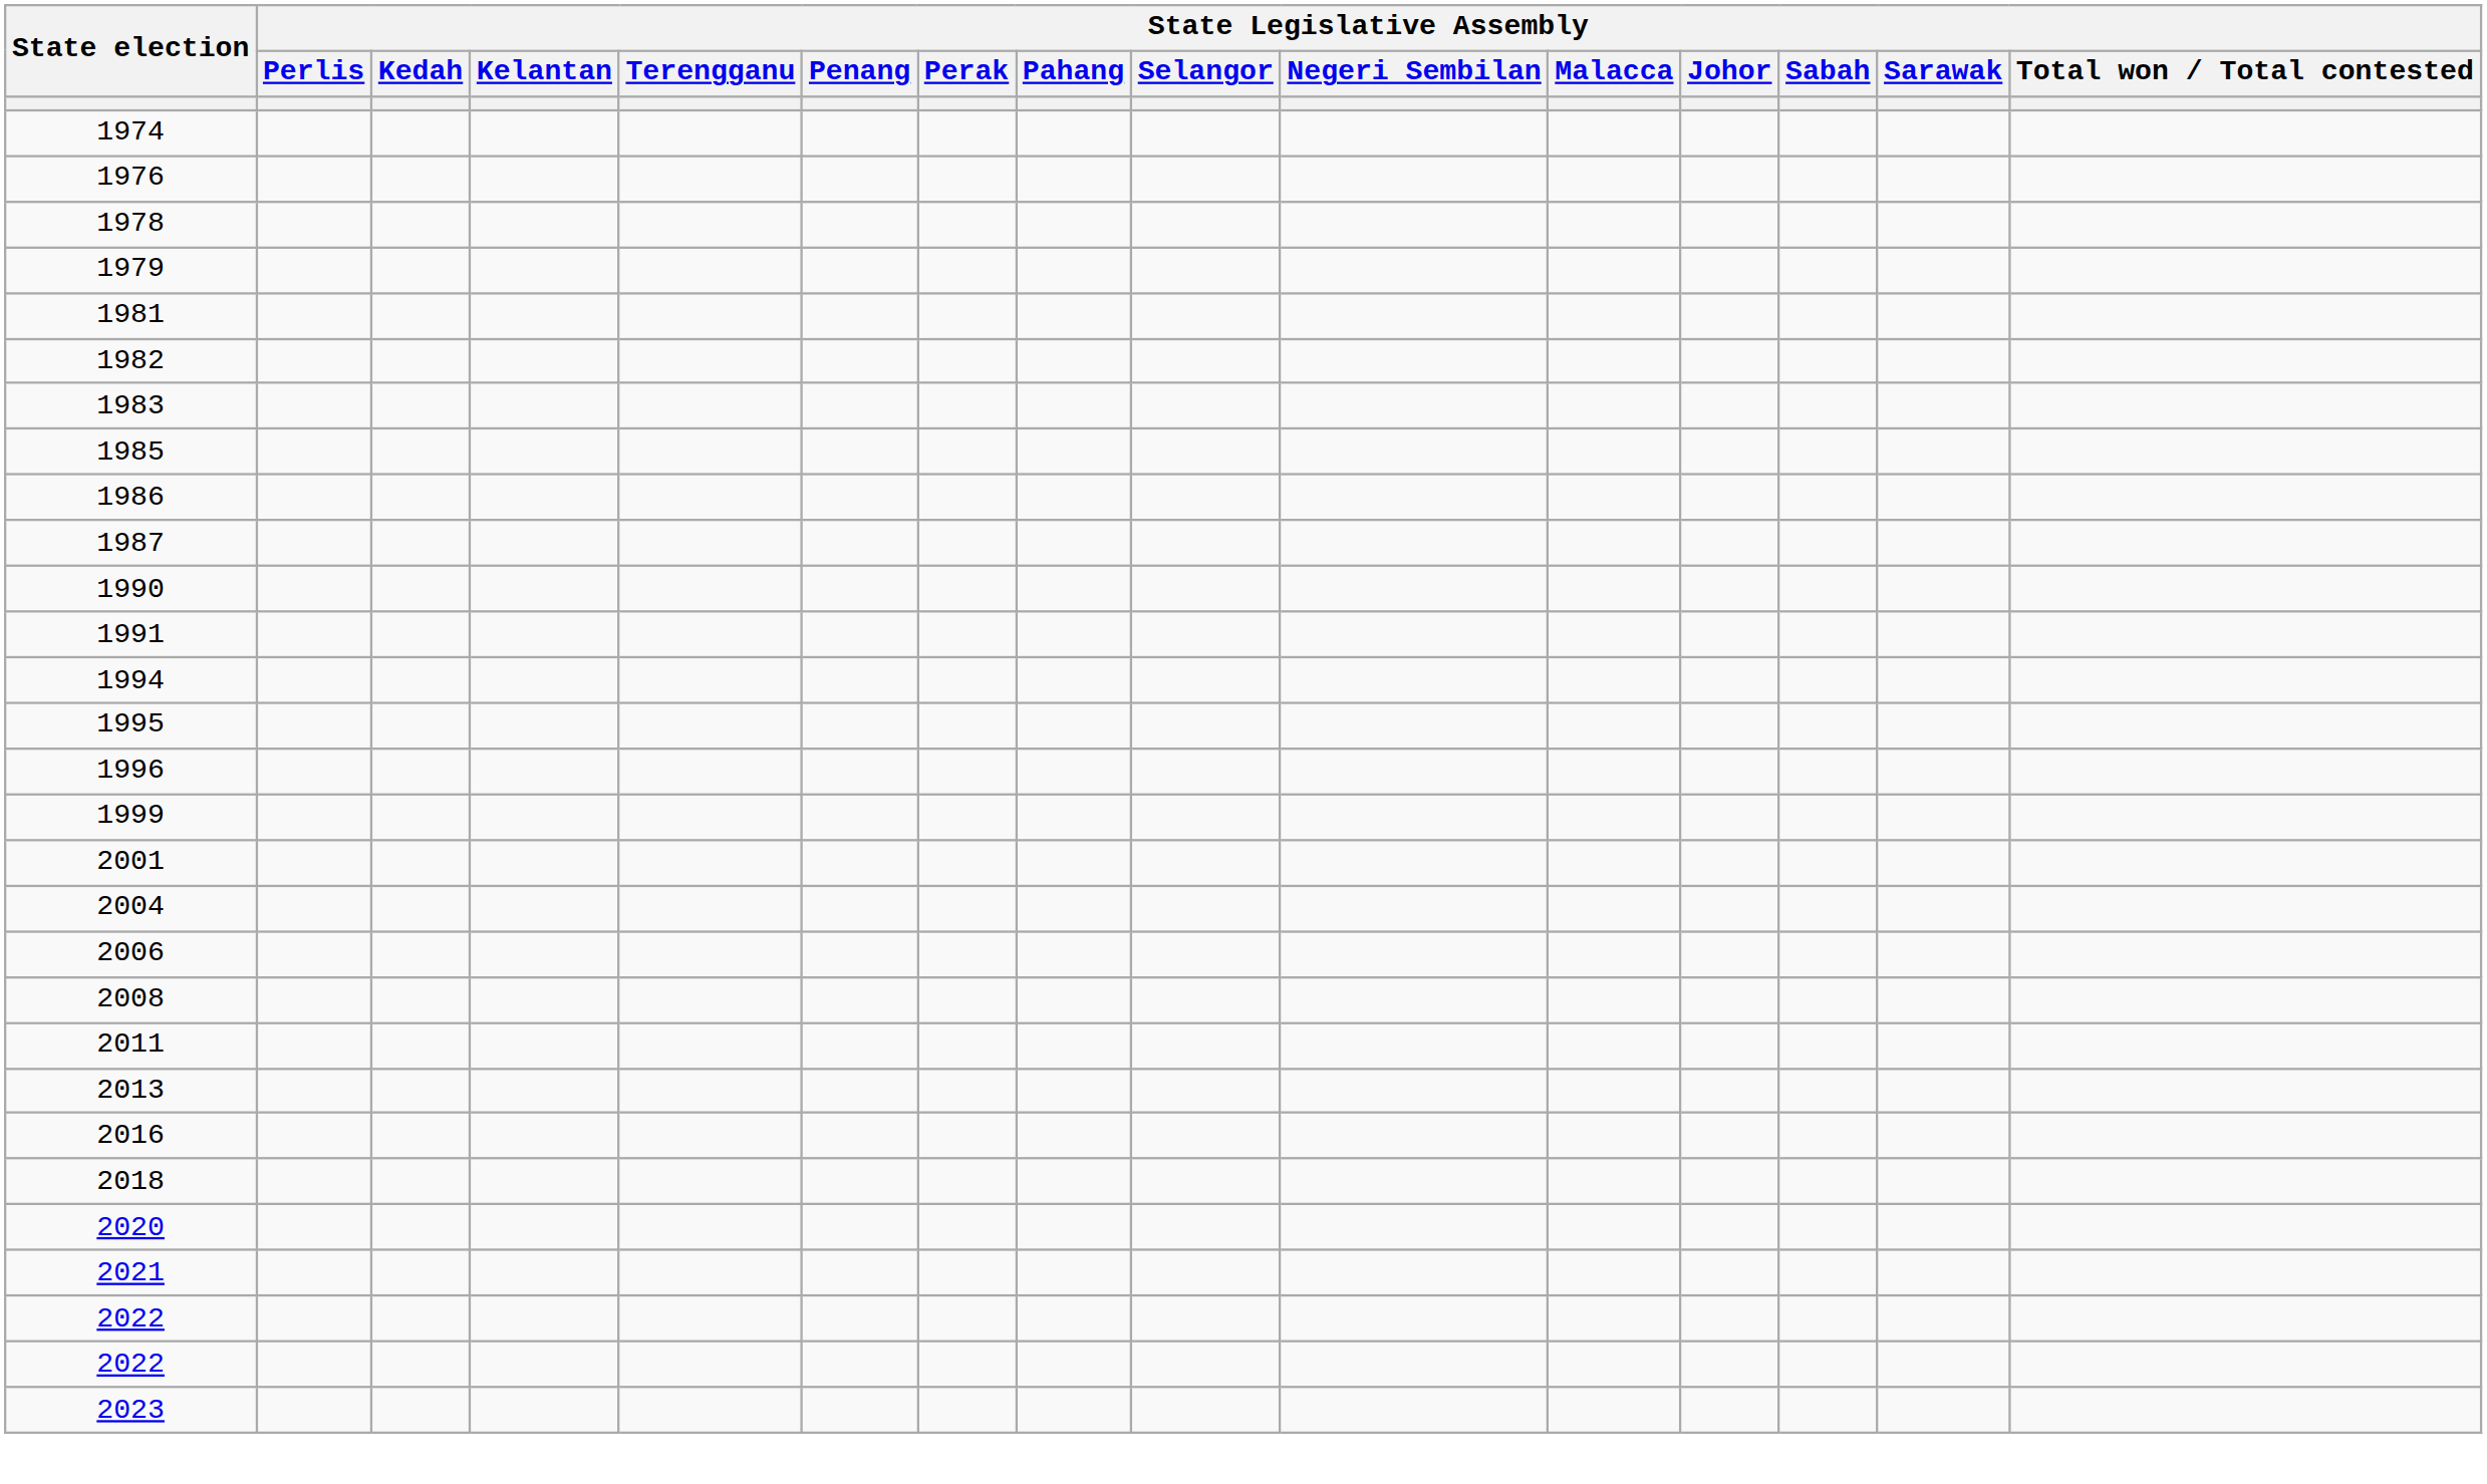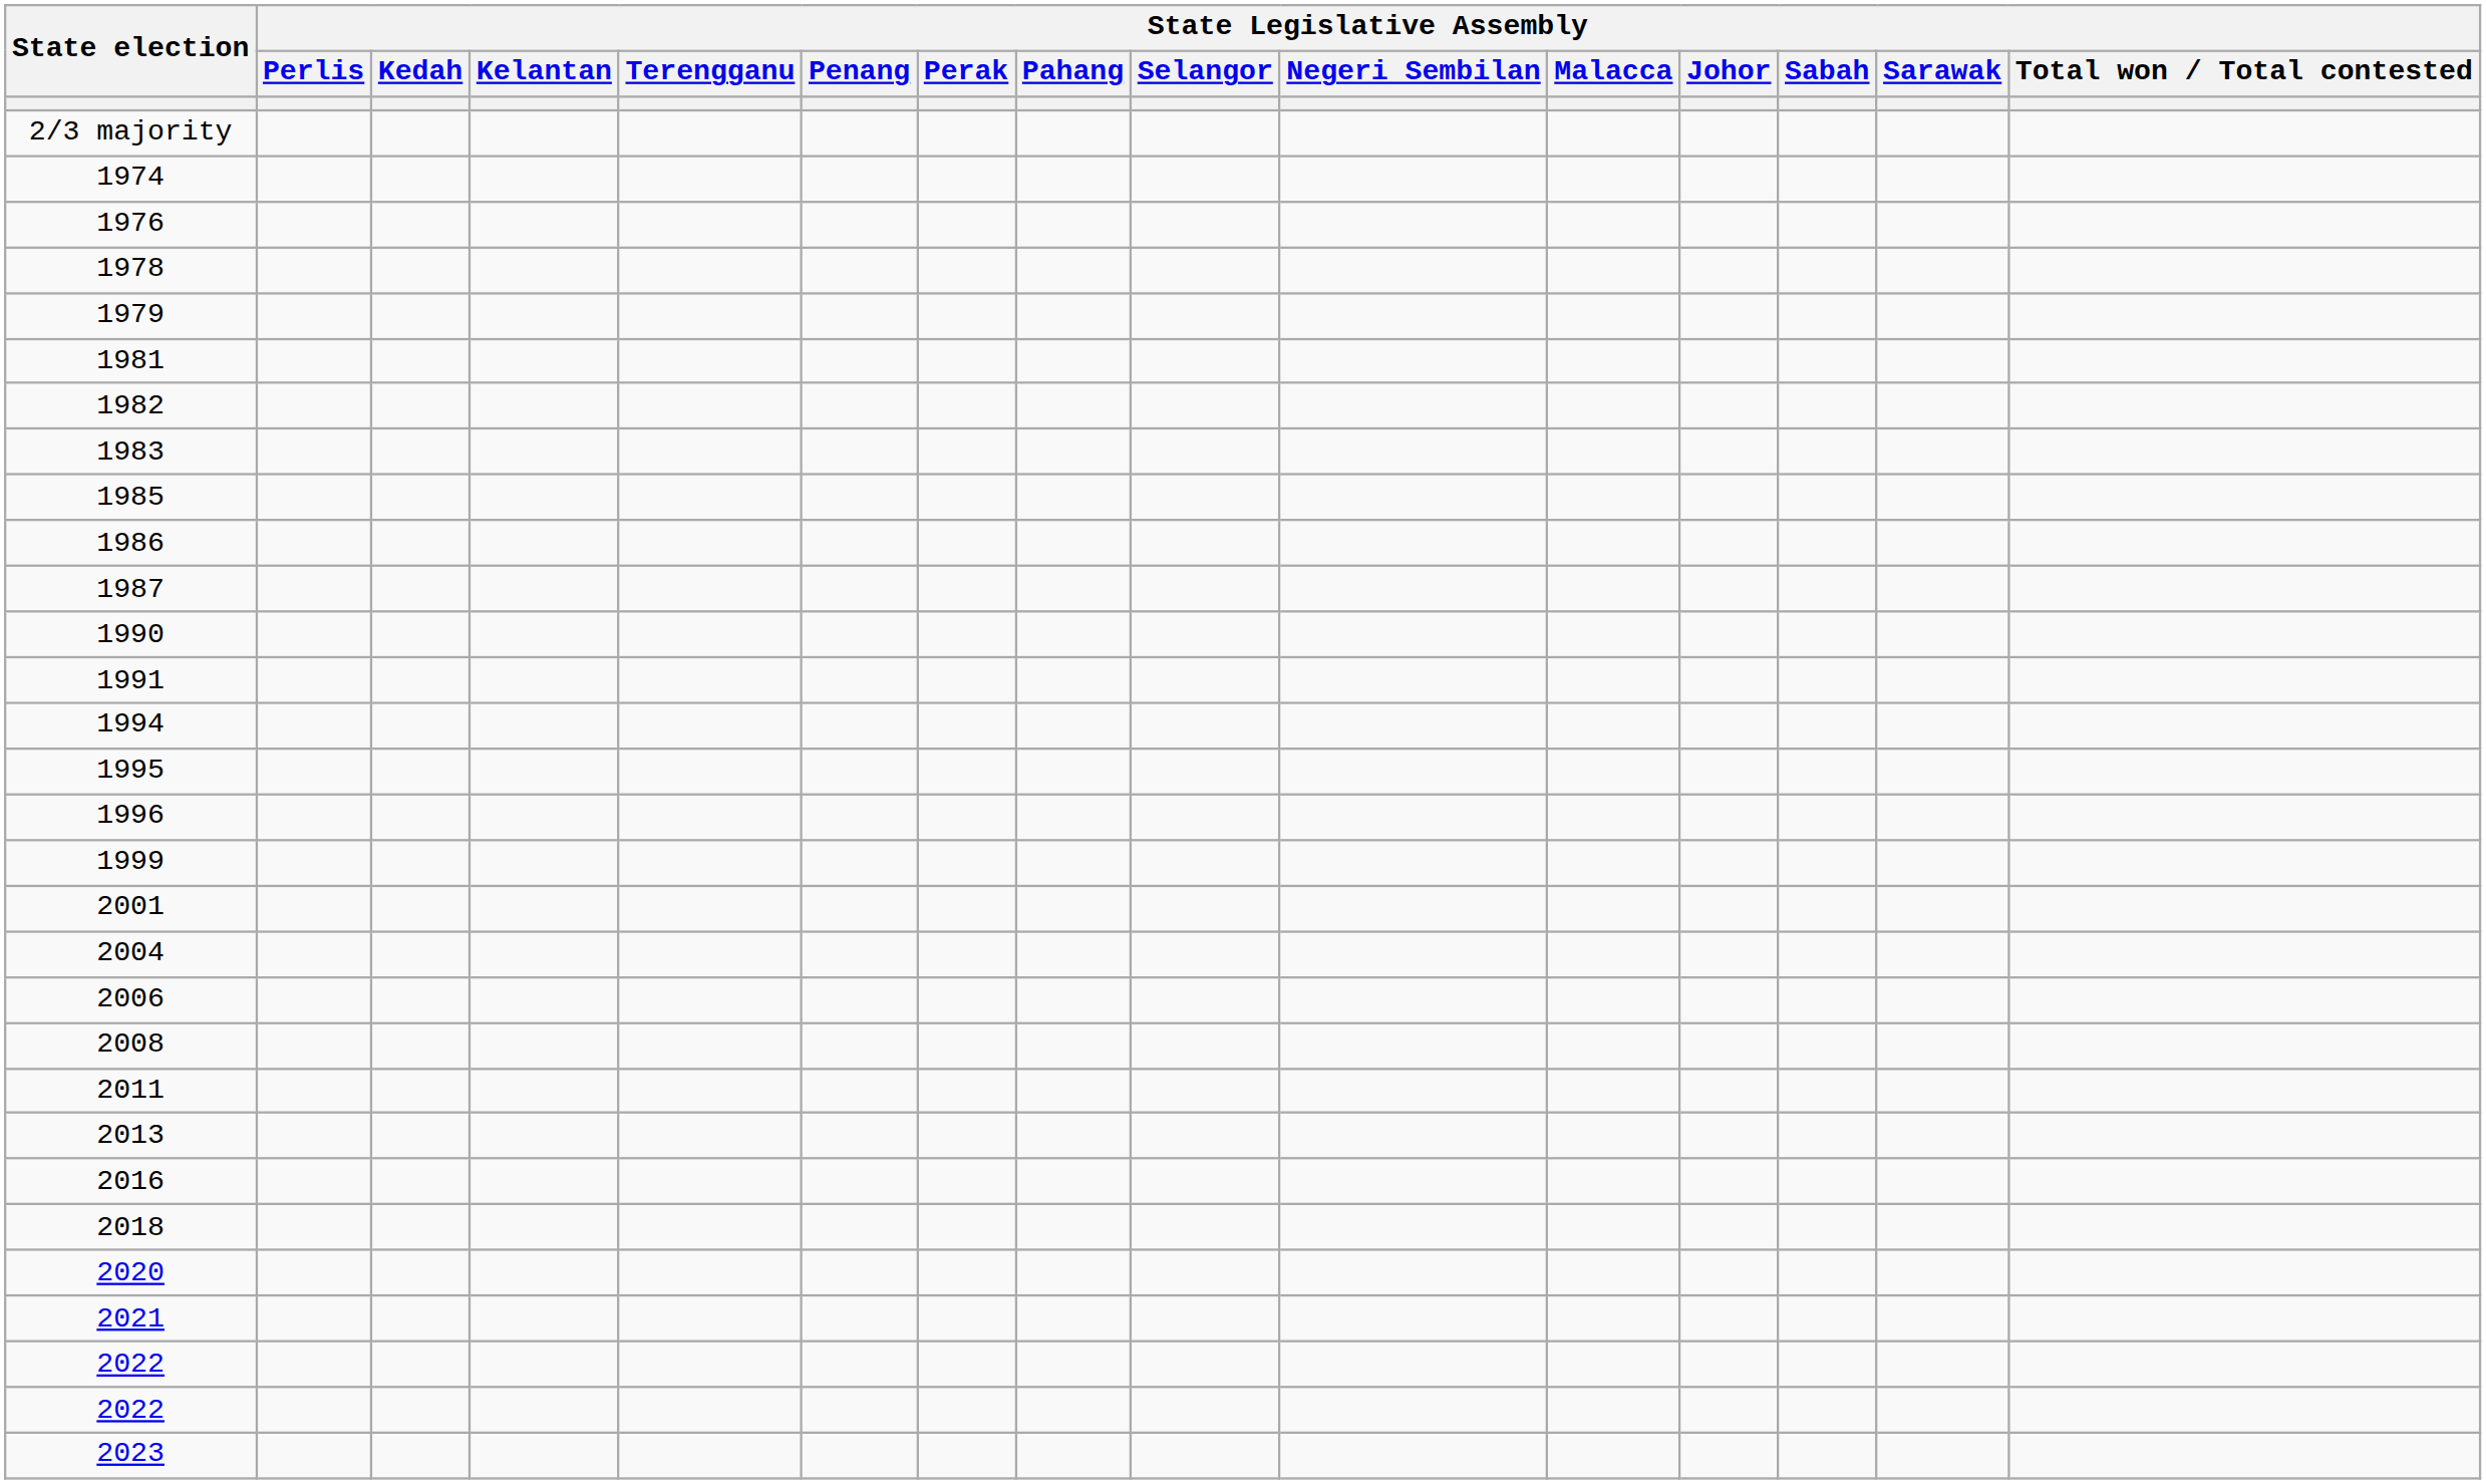+ row: 2/3 majority
